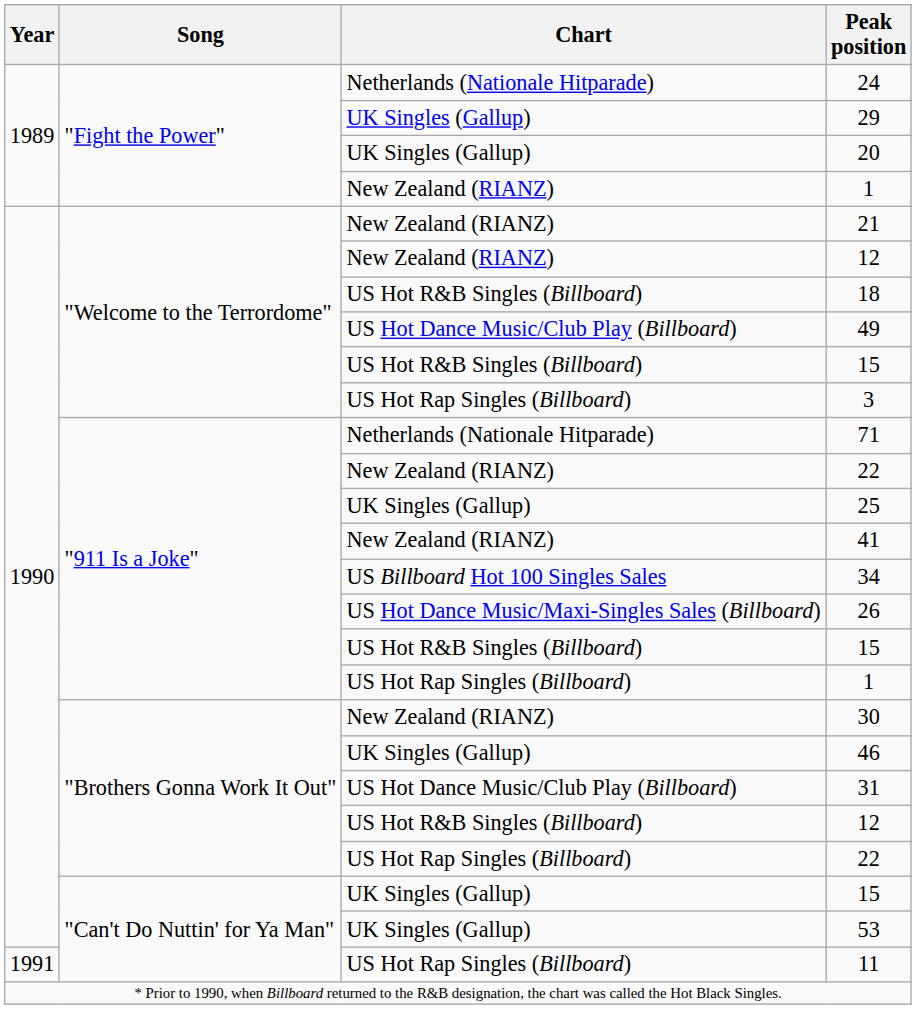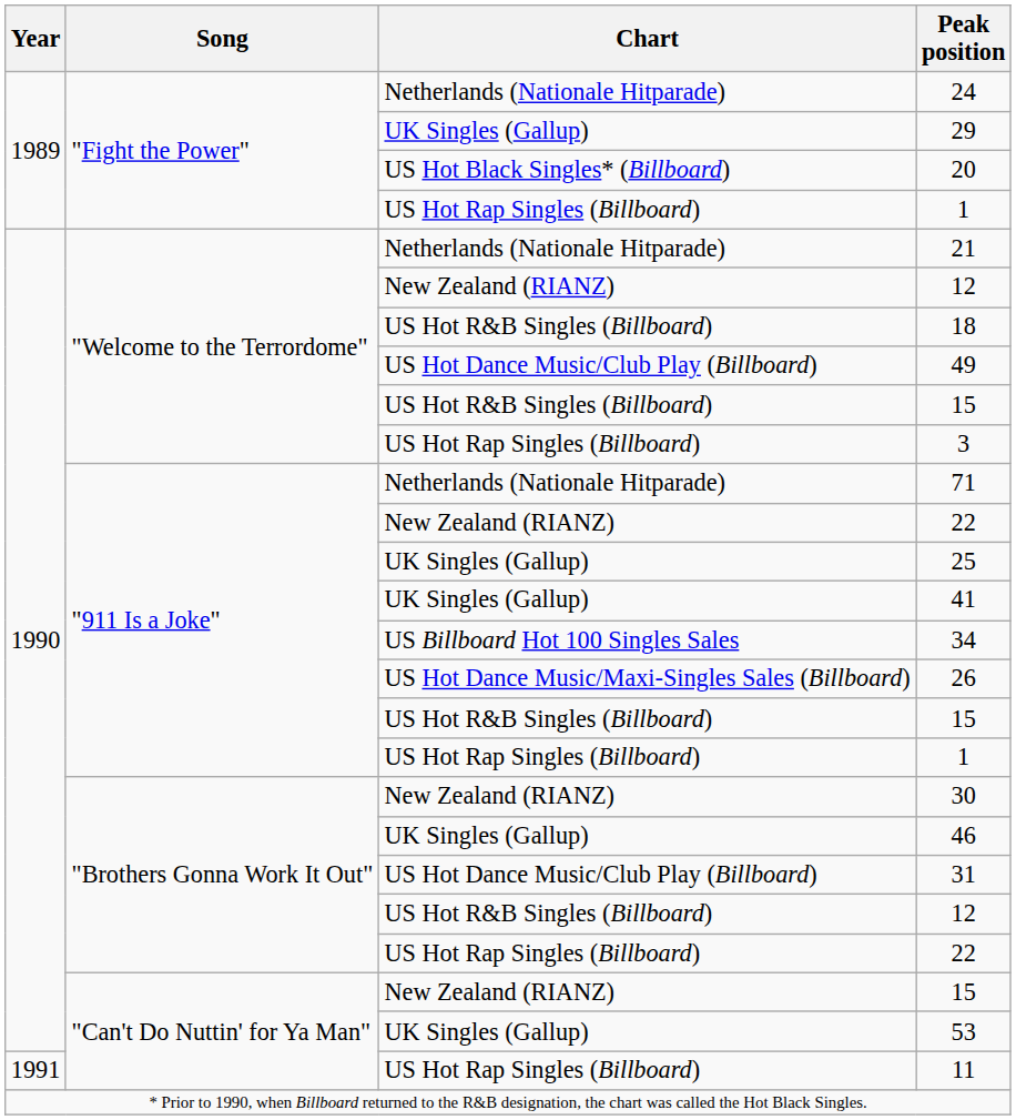20 | Chart: UK Singles (Gallup) -> US Hot Black Singles* (Billboard)
"Fight the Power" / 1 | Chart: New Zealand (RIANZ) -> US Hot Rap Singles (Billboard)
21 | Chart: New Zealand (RIANZ) -> Netherlands (Nationale Hitparade)
41 | Chart: New Zealand (RIANZ) -> UK Singles (Gallup)
"Can't Do Nuttin' for Ya Man" / 15 | Chart: UK Singles (Gallup) -> New Zealand (RIANZ)
